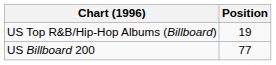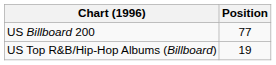rows swapped: US Billboard 200 <-> US Top R&B/Hip-Hop Albums (Billboard)
